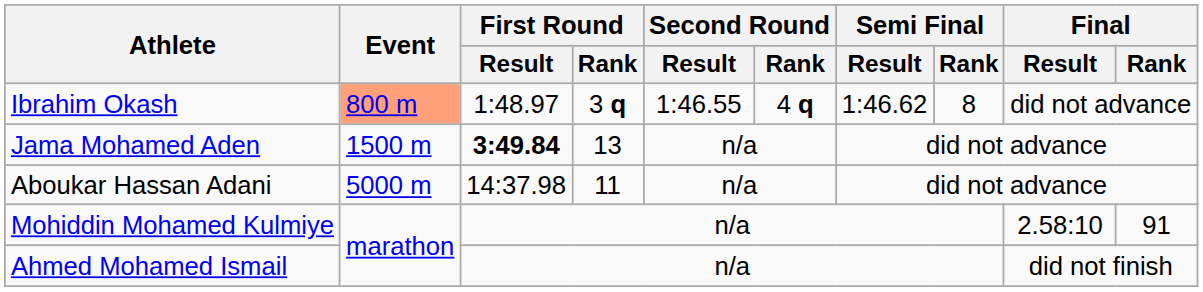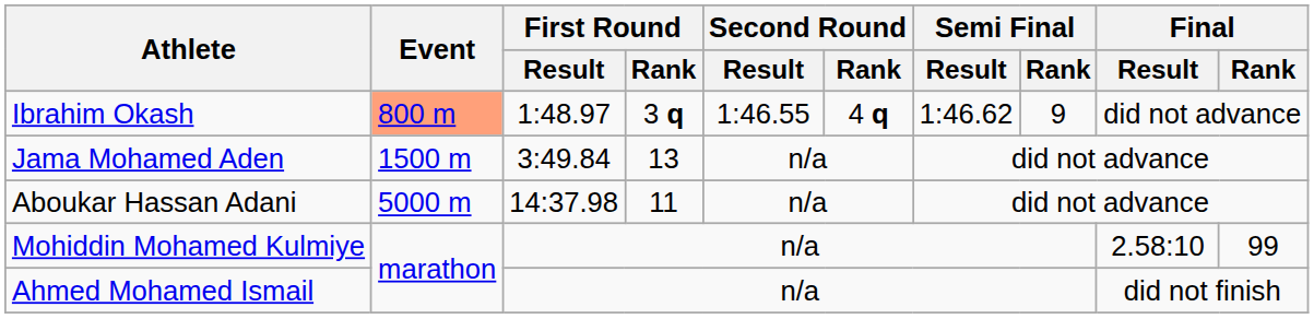Ibrahim Okash | Semi Final / Rank: 8 -> 9
Jama Mohamed Aden | First Round / Result: bold -> normal
Mohiddin Mohamed Kulmiye | Final / Rank: 91 -> 99
